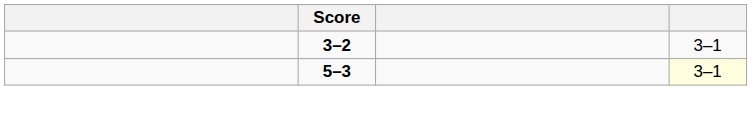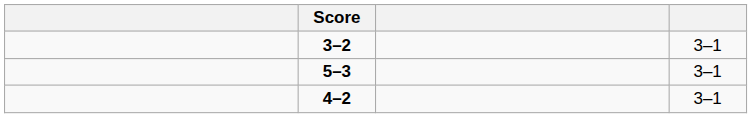5–3 | column 4: lightyellow background -> no background
+ row: 4–2 | 3–1
